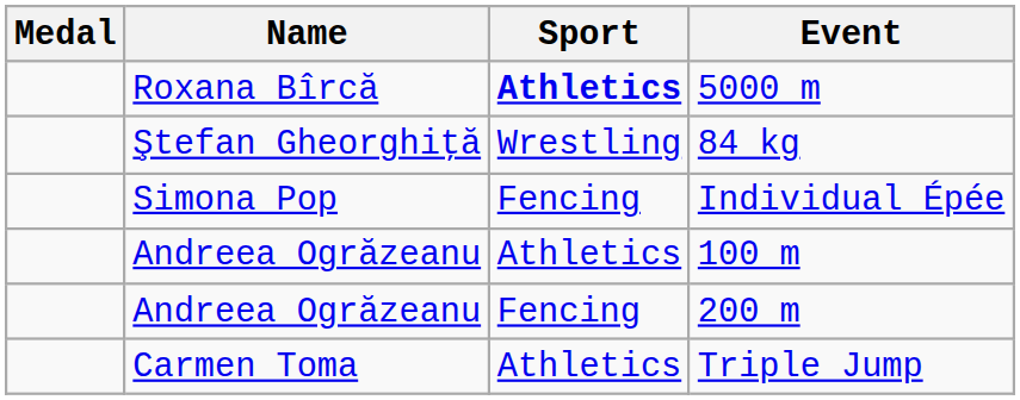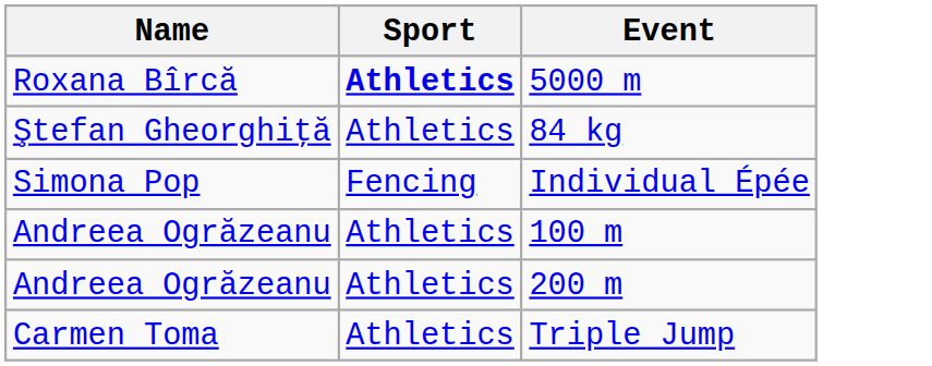- column: Medal
84 kg | Sport: Wrestling -> Athletics
200 m | Sport: Fencing -> Athletics
